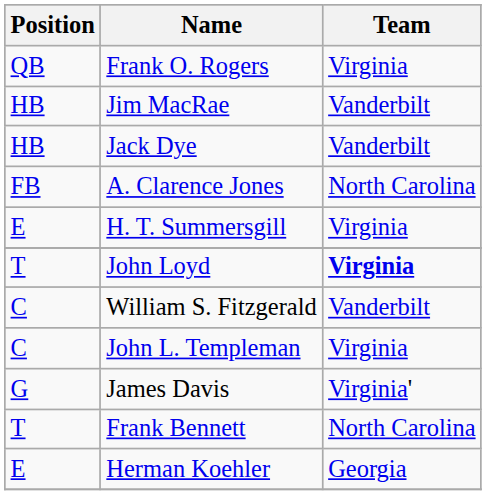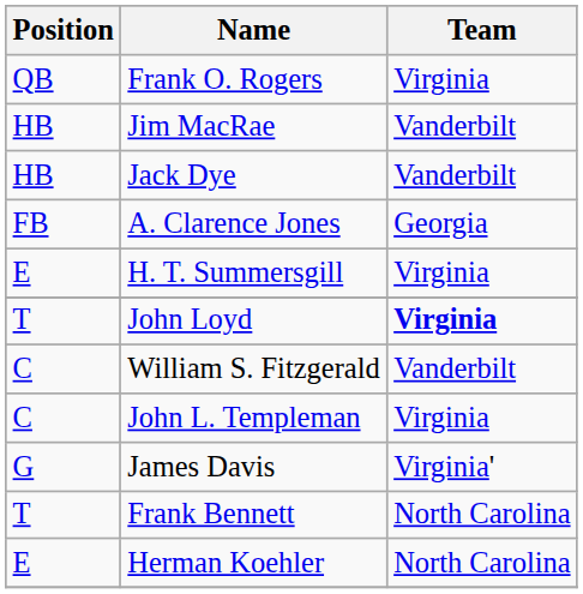A. Clarence Jones | Team: North Carolina -> Georgia
Herman Koehler | Team: Georgia -> North Carolina
